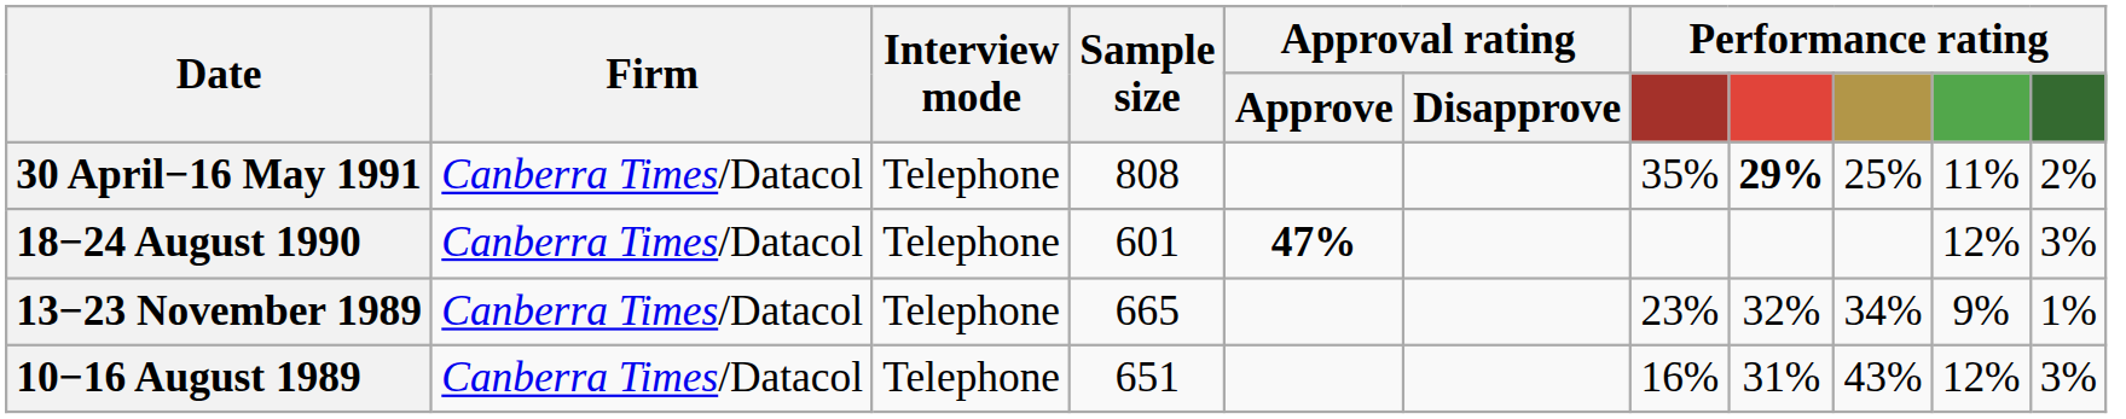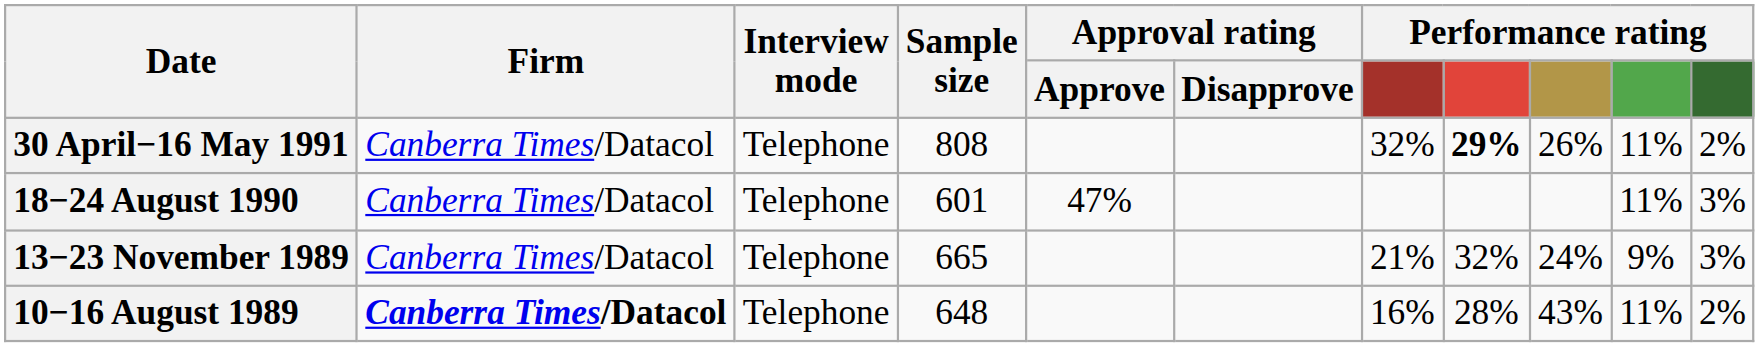30 April−16 May 1991 | column 7: 35% -> 32%
30 April−16 May 1991 | column 9: 25% -> 26%
18−24 August 1990 | Approval rating / Approve: bold -> normal
18−24 August 1990 | column 10: 12% -> 11%
13−23 November 1989 | column 7: 23% -> 21%
13−23 November 1989 | column 9: 34% -> 24%
13−23 November 1989 | column 11: 1% -> 3%
10−16 August 1989 | Firm: normal -> bold
10−16 August 1989 | Sample size: 651 -> 648
10−16 August 1989 | column 8: 31% -> 28%
10−16 August 1989 | column 10: 12% -> 11%
10−16 August 1989 | column 11: 3% -> 2%
